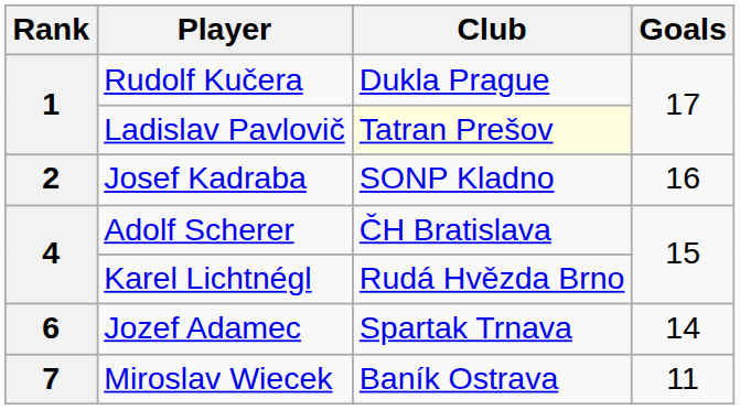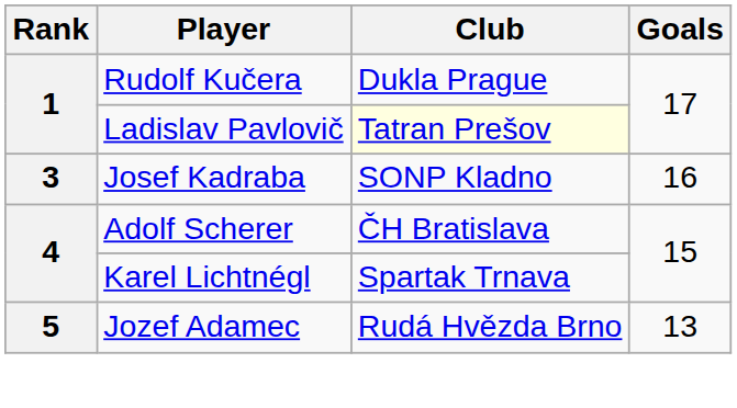Josef Kadraba | Rank: 2 -> 3
Karel Lichtnégl | Club: Rudá Hvězda Brno -> Spartak Trnava
Jozef Adamec | Rank: 6 -> 5
Jozef Adamec | Club: Spartak Trnava -> Rudá Hvězda Brno
Jozef Adamec | Goals: 14 -> 13
- row: 7 | Miroslav Wiecek | Baník Ostrava | 11
